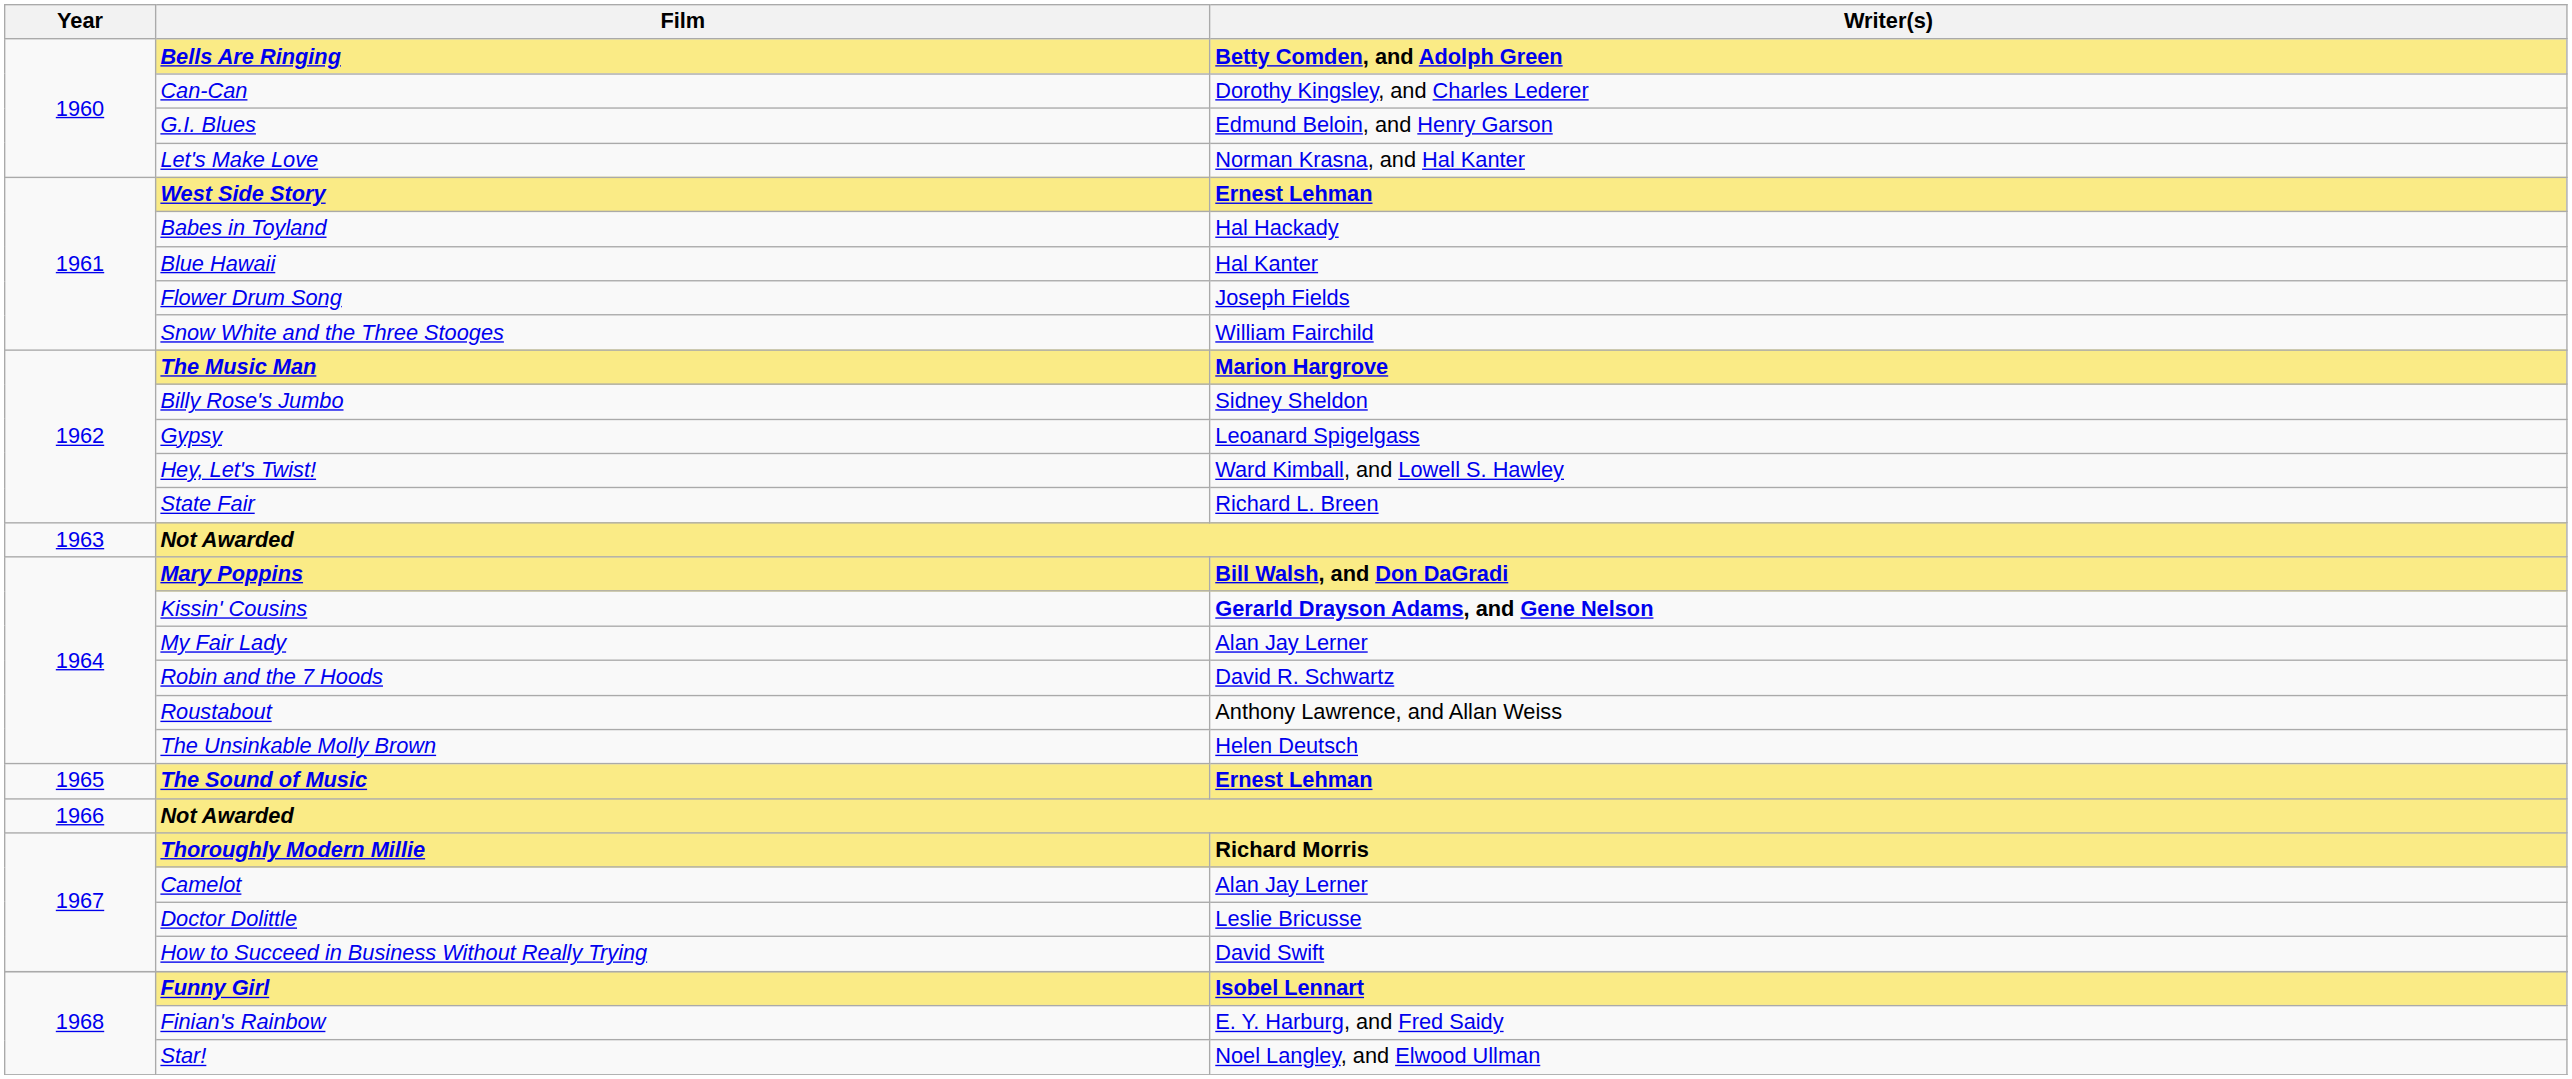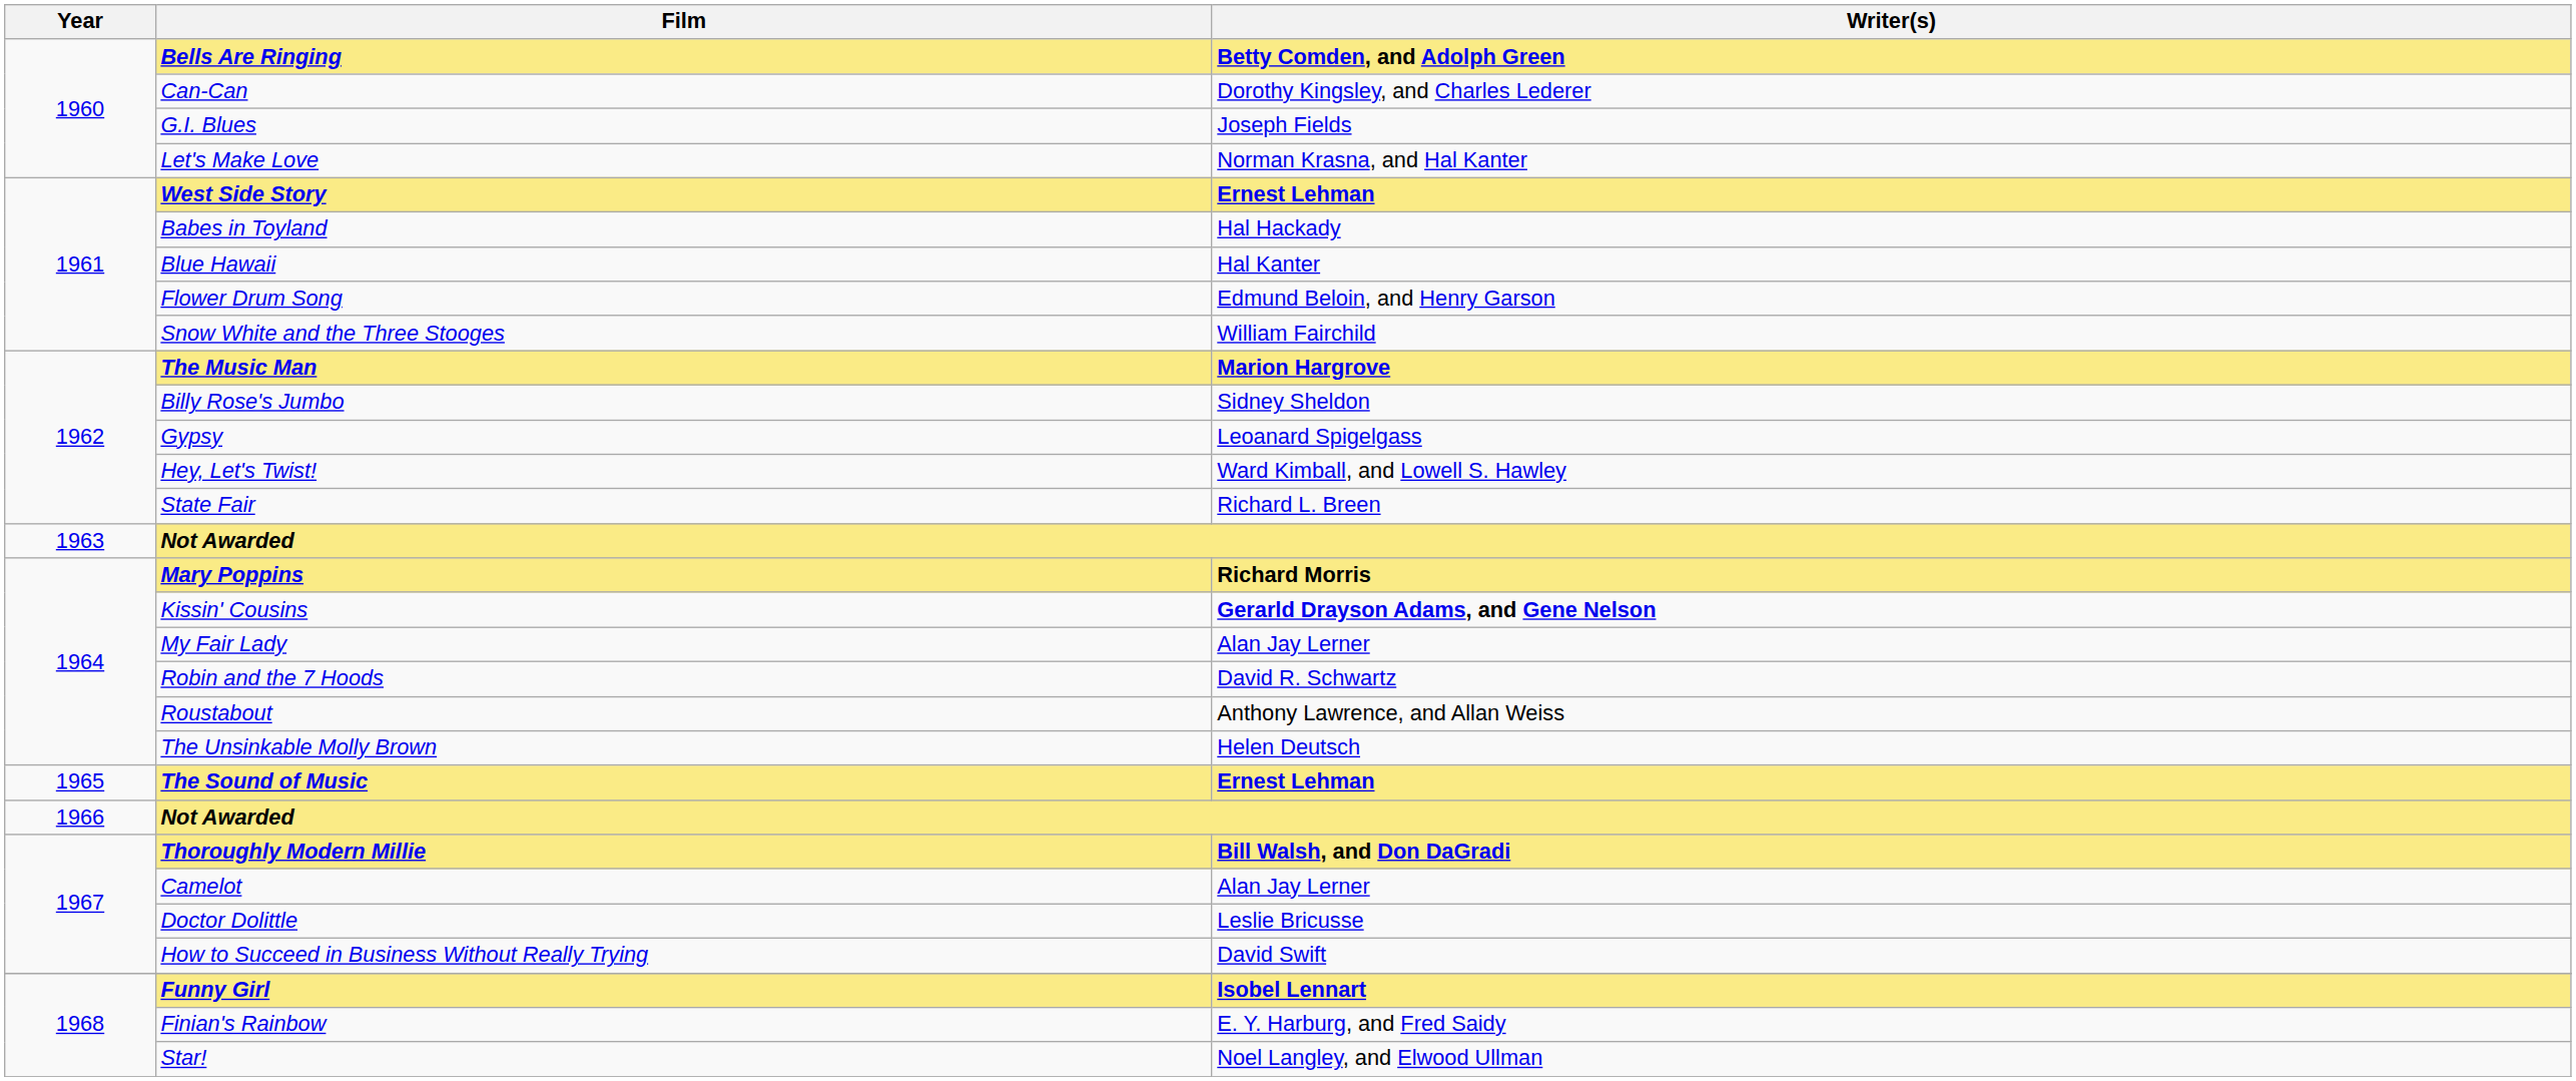G.I. Blues | Writer(s): Edmund Beloin, and Henry Garson -> Joseph Fields
Flower Drum Song | Writer(s): Joseph Fields -> Edmund Beloin, and Henry Garson
Mary Poppins | Writer(s): Bill Walsh, and Don DaGradi -> Richard Morris
Thoroughly Modern Millie | Writer(s): Richard Morris -> Bill Walsh, and Don DaGradi
